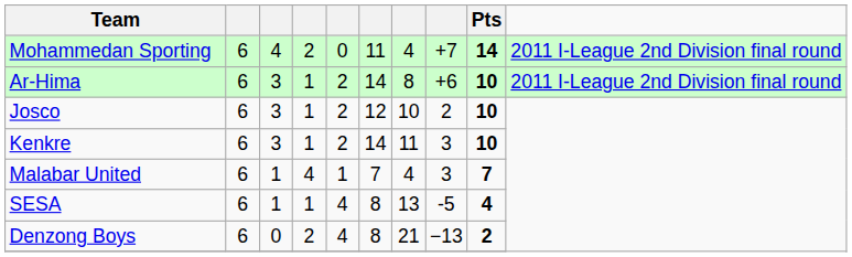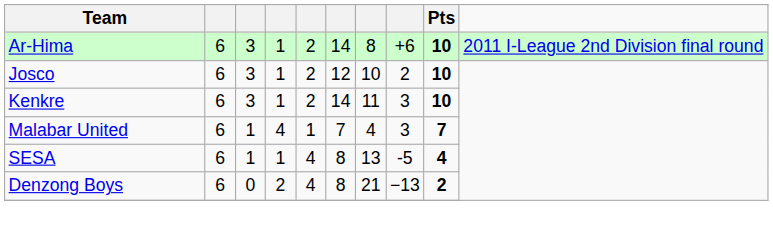- row: Mohammedan Sporting | 6 | 4 | 2 | 0 | 11 | 4 | +7 | 14 | 2011 I-League 2nd Division final round
